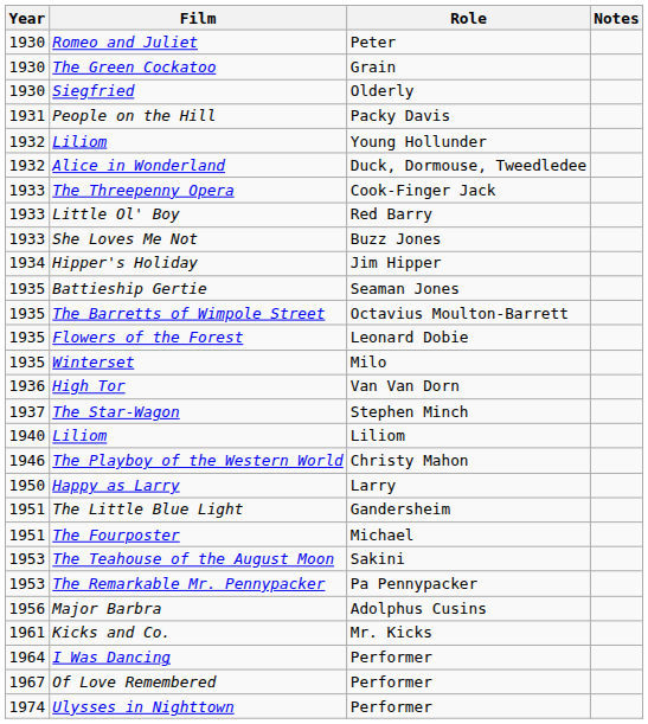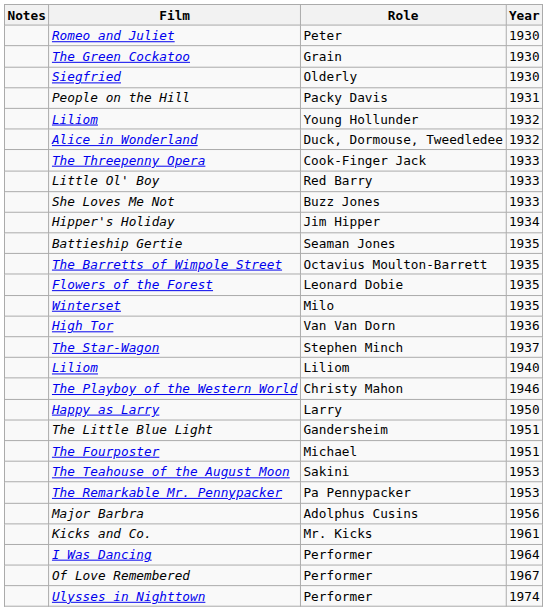columns swapped: Year <-> Notes
